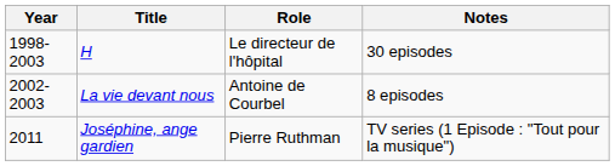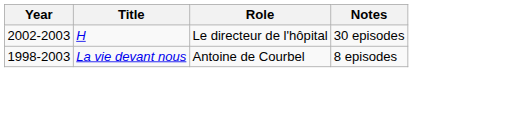H | Year: 1998-2003 -> 2002-2003
La vie devant nous | Year: 2002-2003 -> 1998-2003
- row: 2011 | Joséphine, ange gardien | Pierre Ruthman | TV series (1 Episode : "Tout pour la musique")
